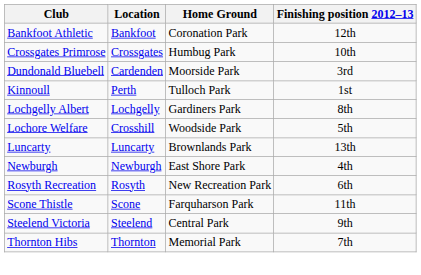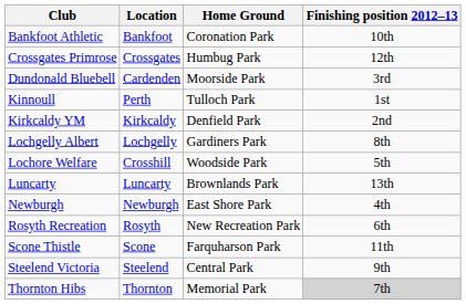Bankfoot Athletic | Finishing position 2012–13: 12th -> 10th
Crossgates Primrose | Finishing position 2012–13: 10th -> 12th
+ row: Kirkcaldy YM | Kirkcaldy | Denfield Park | 2nd
Thornton Hibs | Finishing position 2012–13: no background -> lightgrey background
